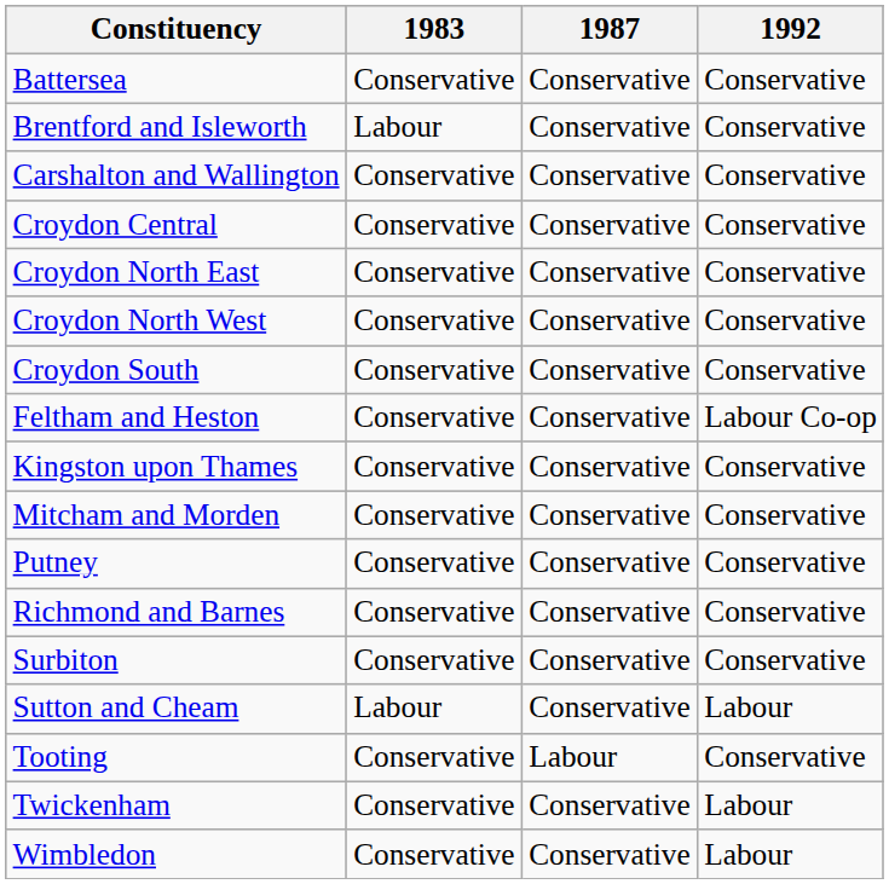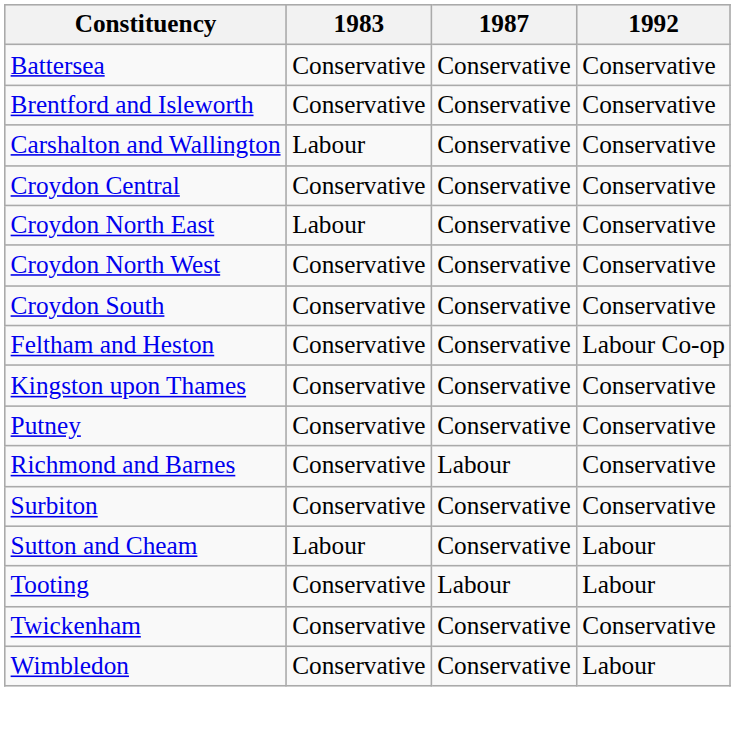Brentford and Isleworth | 1983: Labour -> Conservative
Carshalton and Wallington | 1983: Conservative -> Labour
Croydon North East | 1983: Conservative -> Labour
- row: Mitcham and Morden | Conservative | Conservative | Conservative
Richmond and Barnes | 1987: Conservative -> Labour
Tooting | 1992: Conservative -> Labour
Twickenham | 1992: Labour -> Conservative
